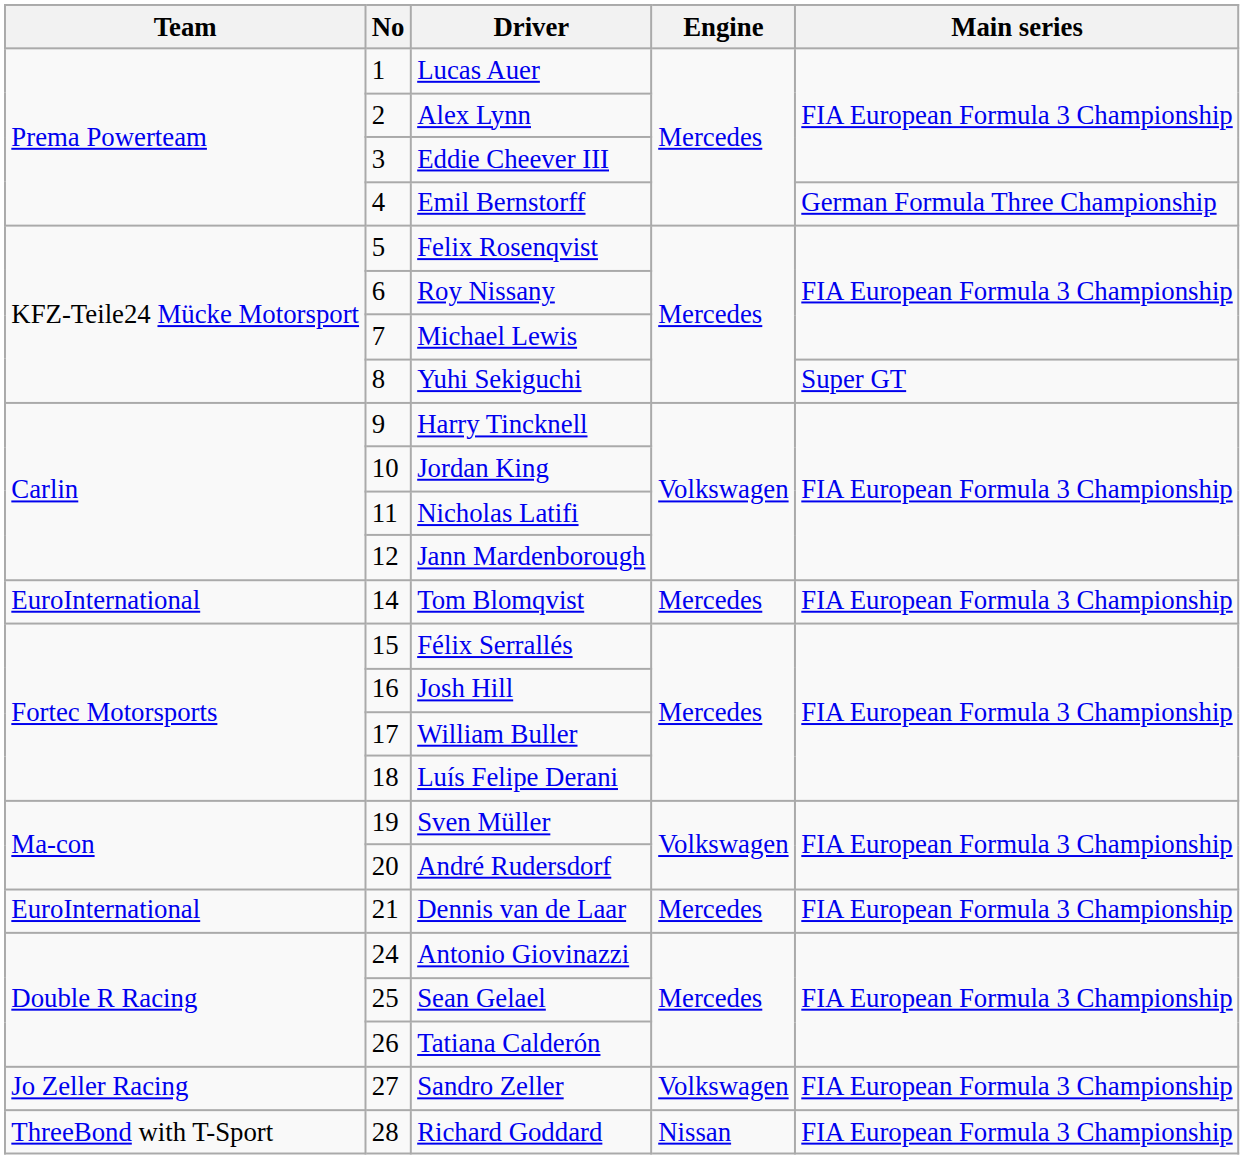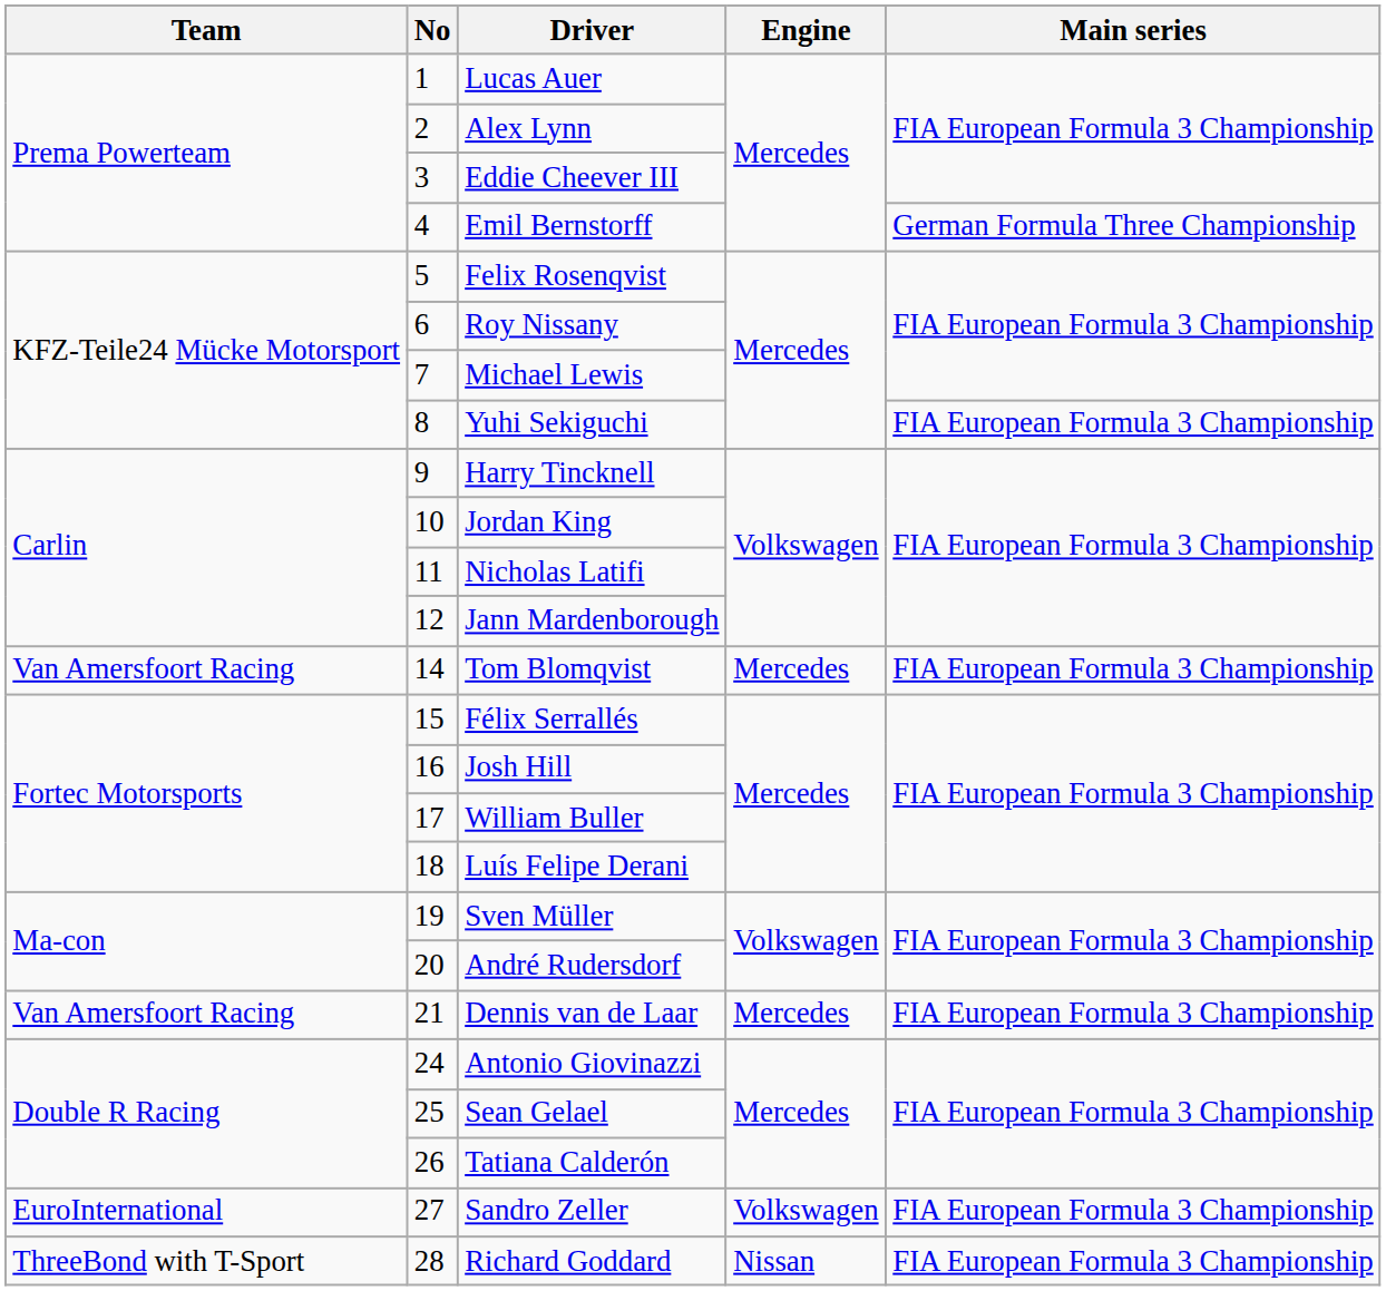Yuhi Sekiguchi | Main series: Super GT -> FIA European Formula 3 Championship
Tom Blomqvist | Team: EuroInternational -> Van Amersfoort Racing
Dennis van de Laar | Team: EuroInternational -> Van Amersfoort Racing
Sandro Zeller | Team: Jo Zeller Racing -> EuroInternational
